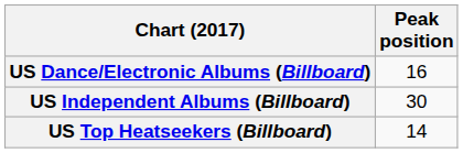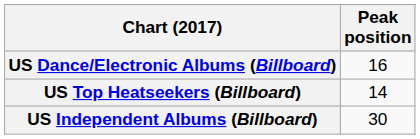rows swapped: US Top Heatseekers (Billboard) <-> US Independent Albums (Billboard)
